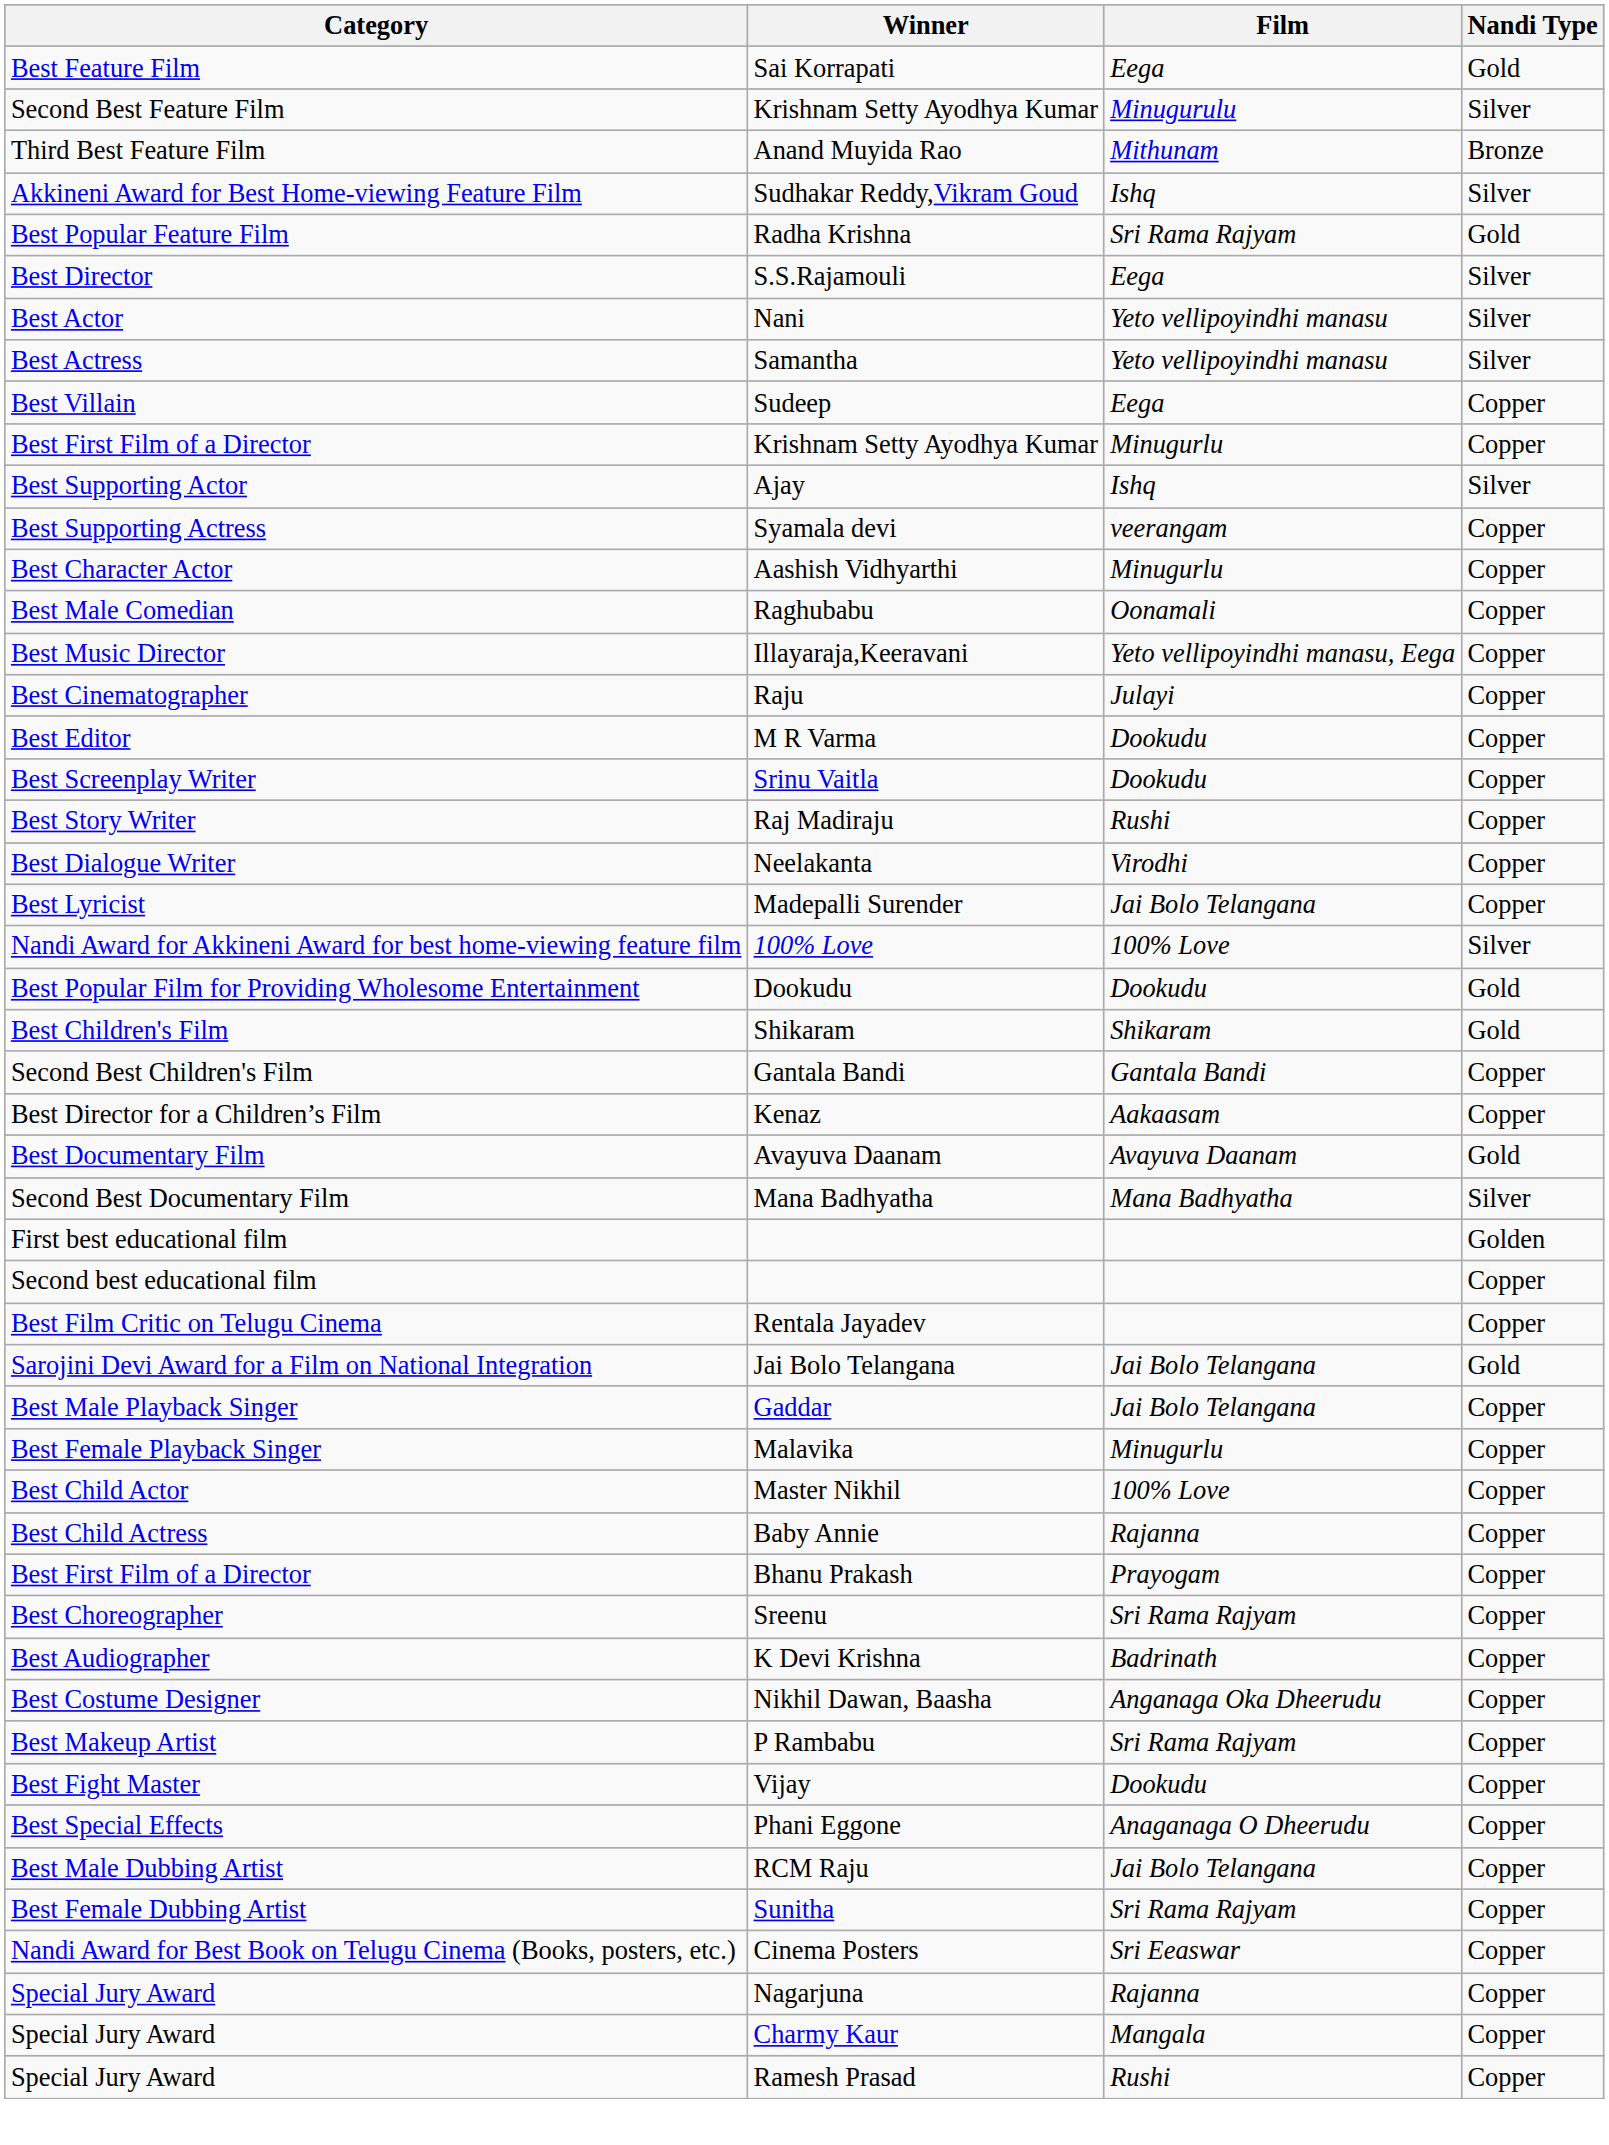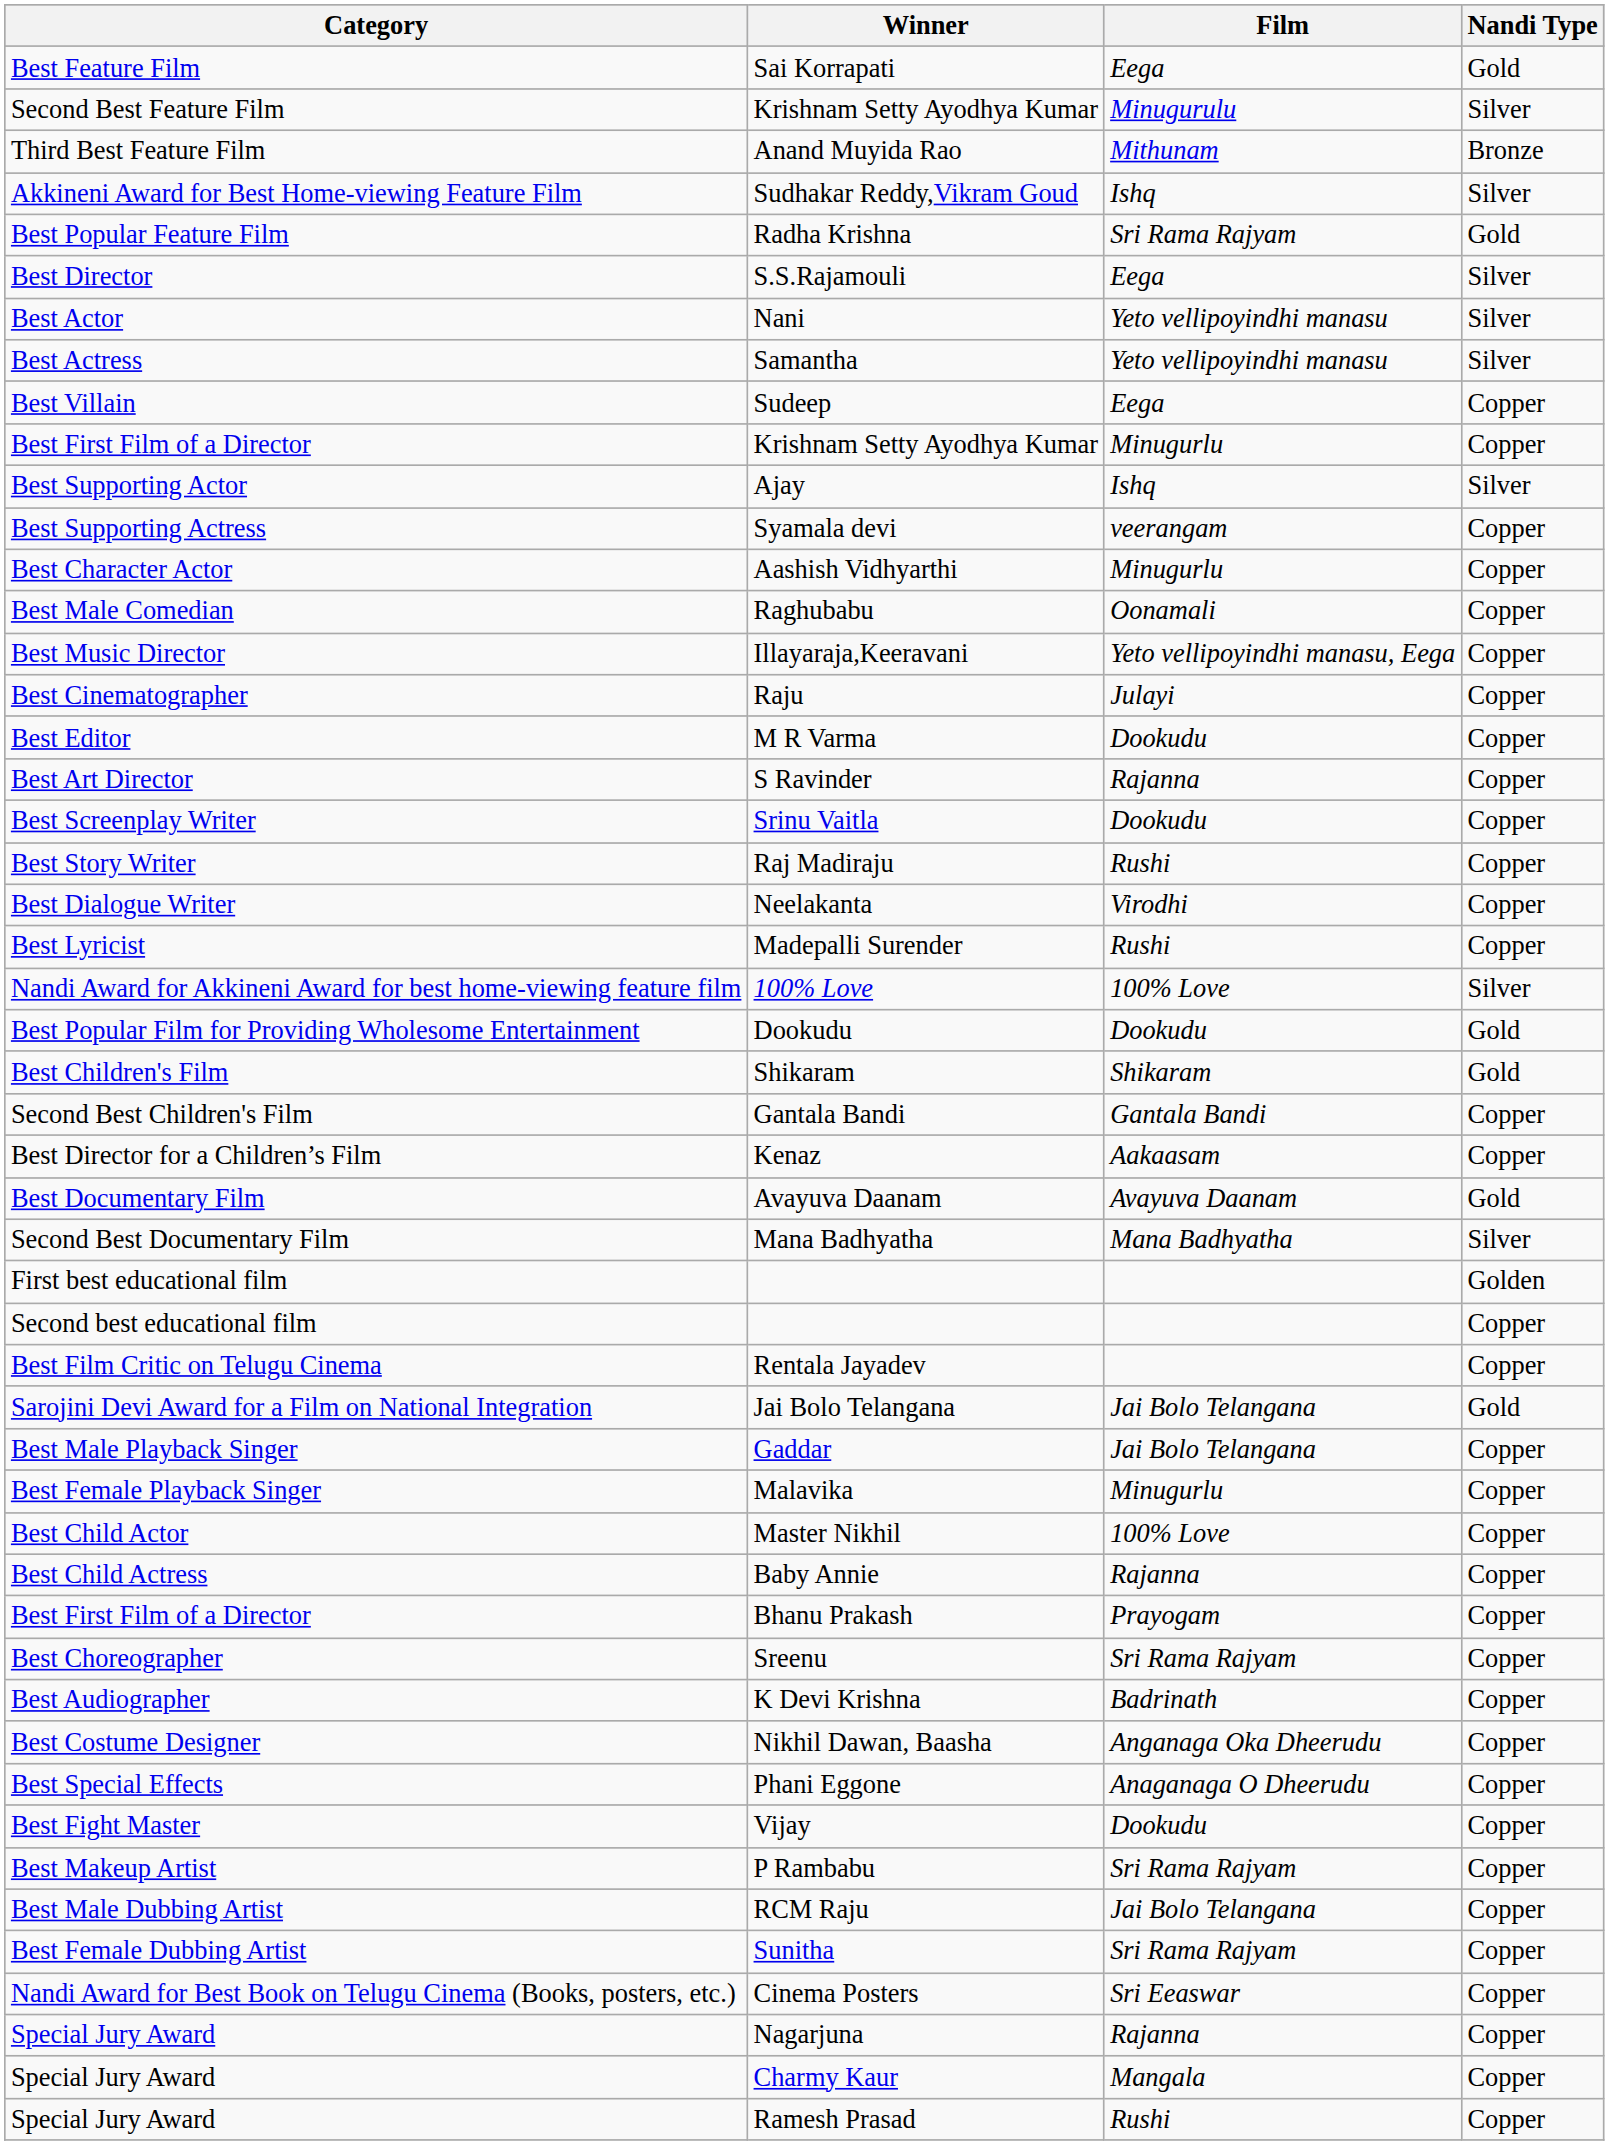+ row: Best Art Director | S Ravinder | Rajanna | Copper
Madepalli Surender | Film: Jai Bolo Telangana -> Rushi
rows swapped: P Rambabu <-> Phani Eggone
